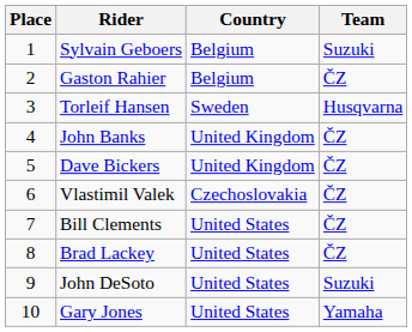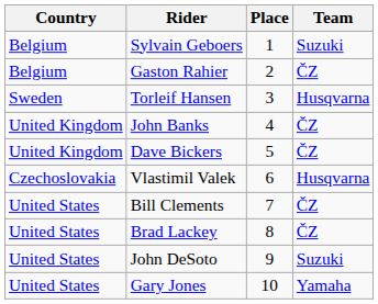columns swapped: Place <-> Country
Vlastimil Valek | Team: ČZ -> Husqvarna
